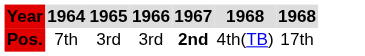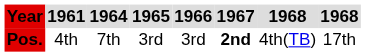+ column: 1961 | 4th
